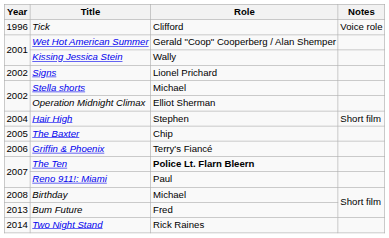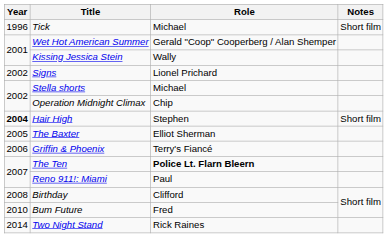Tick | Role: Clifford -> Michael
Tick | Notes: Voice role -> Short film
Operation Midnight Climax | Role: Elliot Sherman -> Chip
Hair High | Year: normal -> bold
The Baxter | Role: Chip -> Elliot Sherman
Birthday | Role: Michael -> Clifford
Bum Future | Year: 2013 -> 2010
